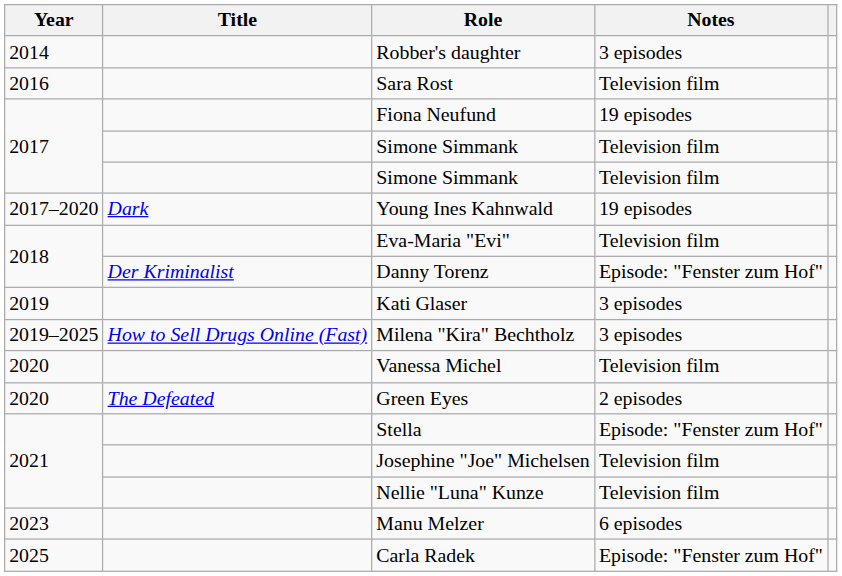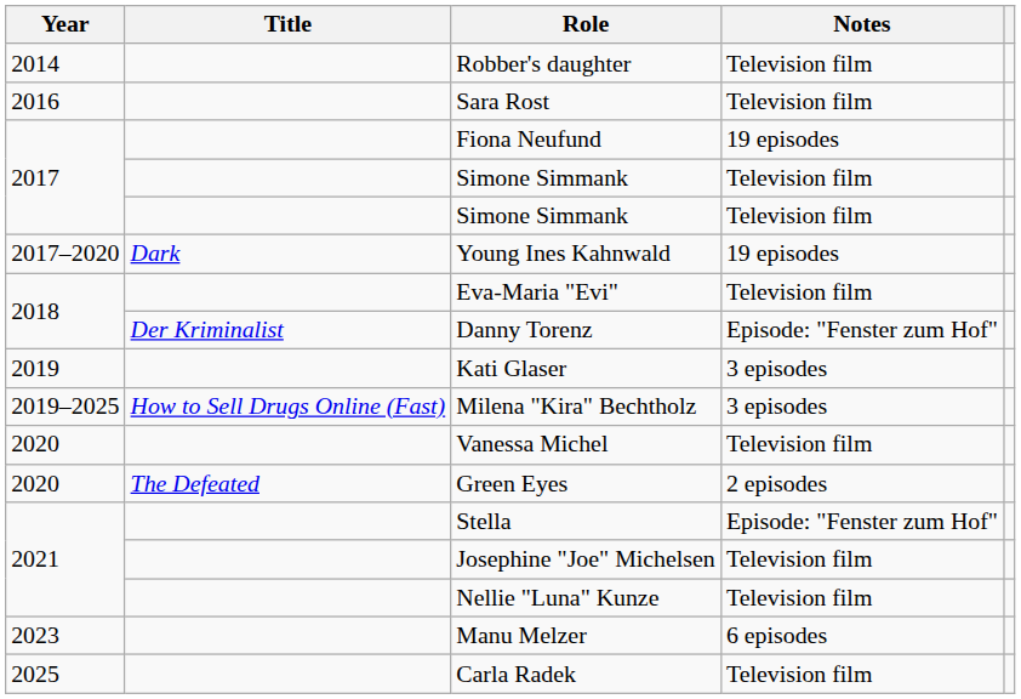Robber's daughter | Notes: 3 episodes -> Television film
Carla Radek | Notes: Episode: "Fenster zum Hof" -> Television film
